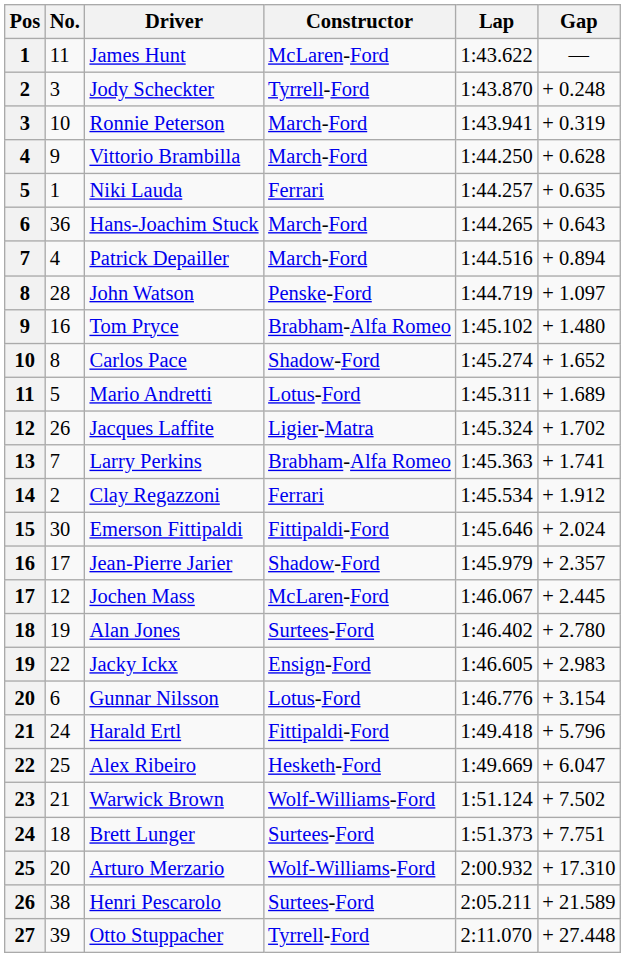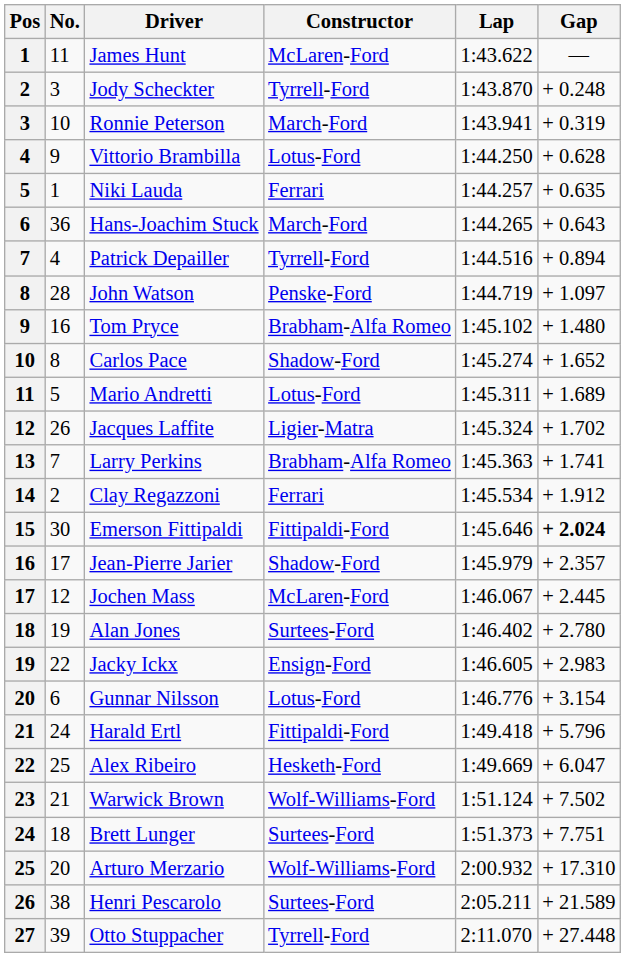Vittorio Brambilla | Constructor: March-Ford -> Lotus-Ford
Patrick Depailler | Constructor: March-Ford -> Tyrrell-Ford
Emerson Fittipaldi | Gap: normal -> bold
